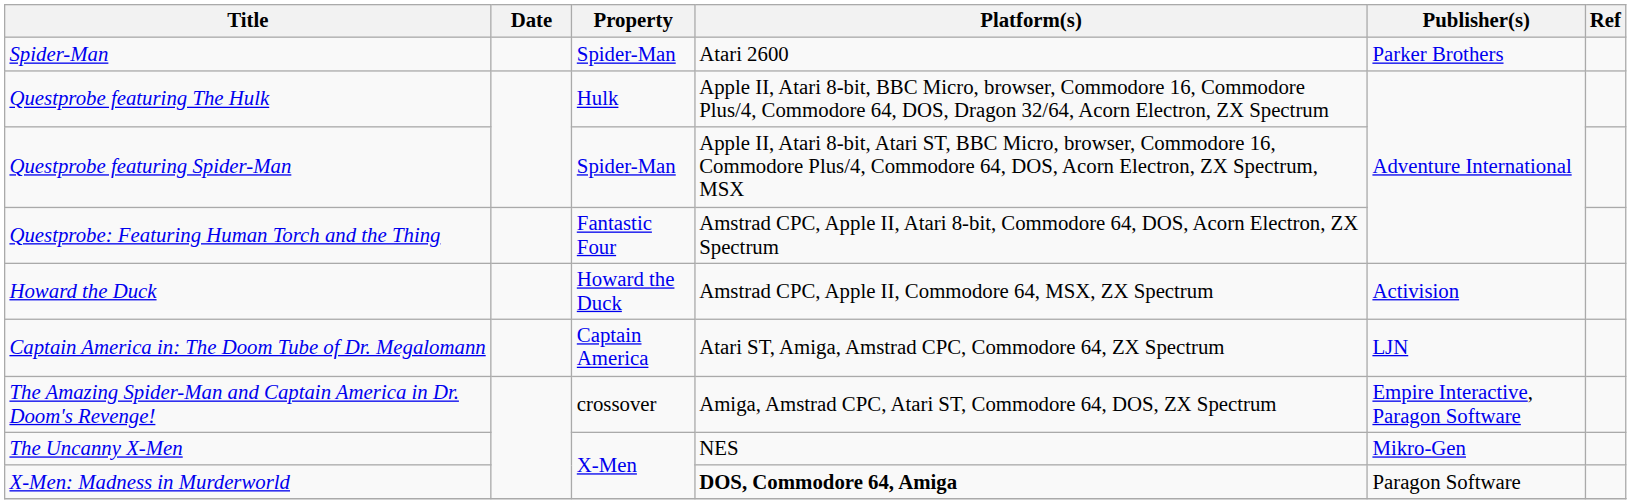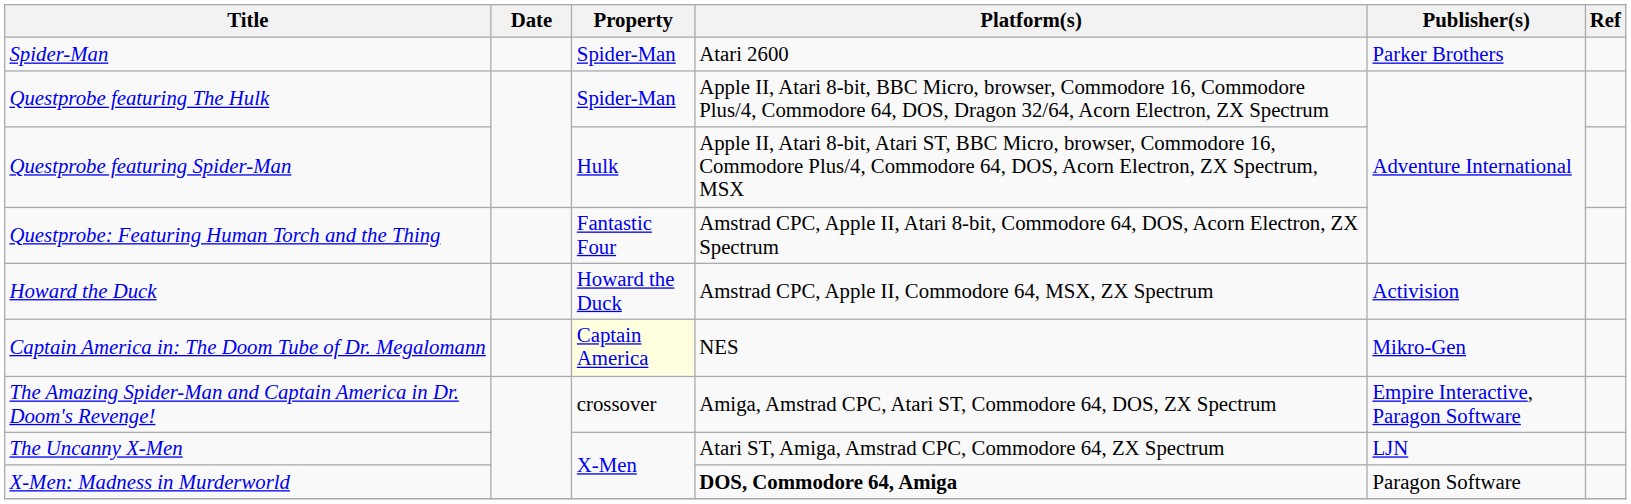Questprobe featuring The Hulk | Property: Hulk -> Spider-Man
Questprobe featuring Spider-Man | Property: Spider-Man -> Hulk
Captain America in: The Doom Tube of Dr. Megalomann | Property: no background -> lightyellow background
Captain America in: The Doom Tube of Dr. Megalomann | Platform(s): Atari ST, Amiga, Amstrad CPC, Commodore 64, ZX Spectrum -> NES
Captain America in: The Doom Tube of Dr. Megalomann | Publisher(s): LJN -> Mikro-Gen
The Uncanny X-Men | Platform(s): NES -> Atari ST, Amiga, Amstrad CPC, Commodore 64, ZX Spectrum
The Uncanny X-Men | Publisher(s): Mikro-Gen -> LJN
